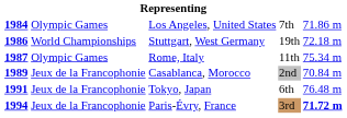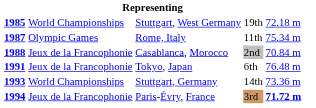- row: 1984 | Olympic Games | Los Angeles, United States | 7th | 71.86 m
Stuttgart, West Germany | column 1: 1986 -> 1985
Casablanca, Morocco | column 1: 1989 -> 1988
+ row: 1993 | World Championships | Stuttgart, Germany | 14th | 73.36 m
